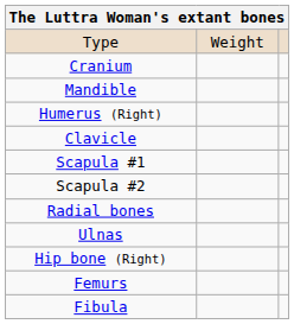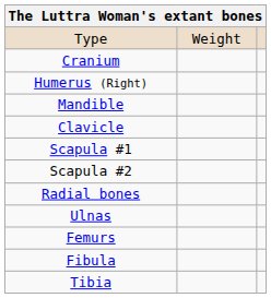rows swapped: Mandible <-> Humerus (Right)
- row: Hip bone (Right)
+ row: Tibia
